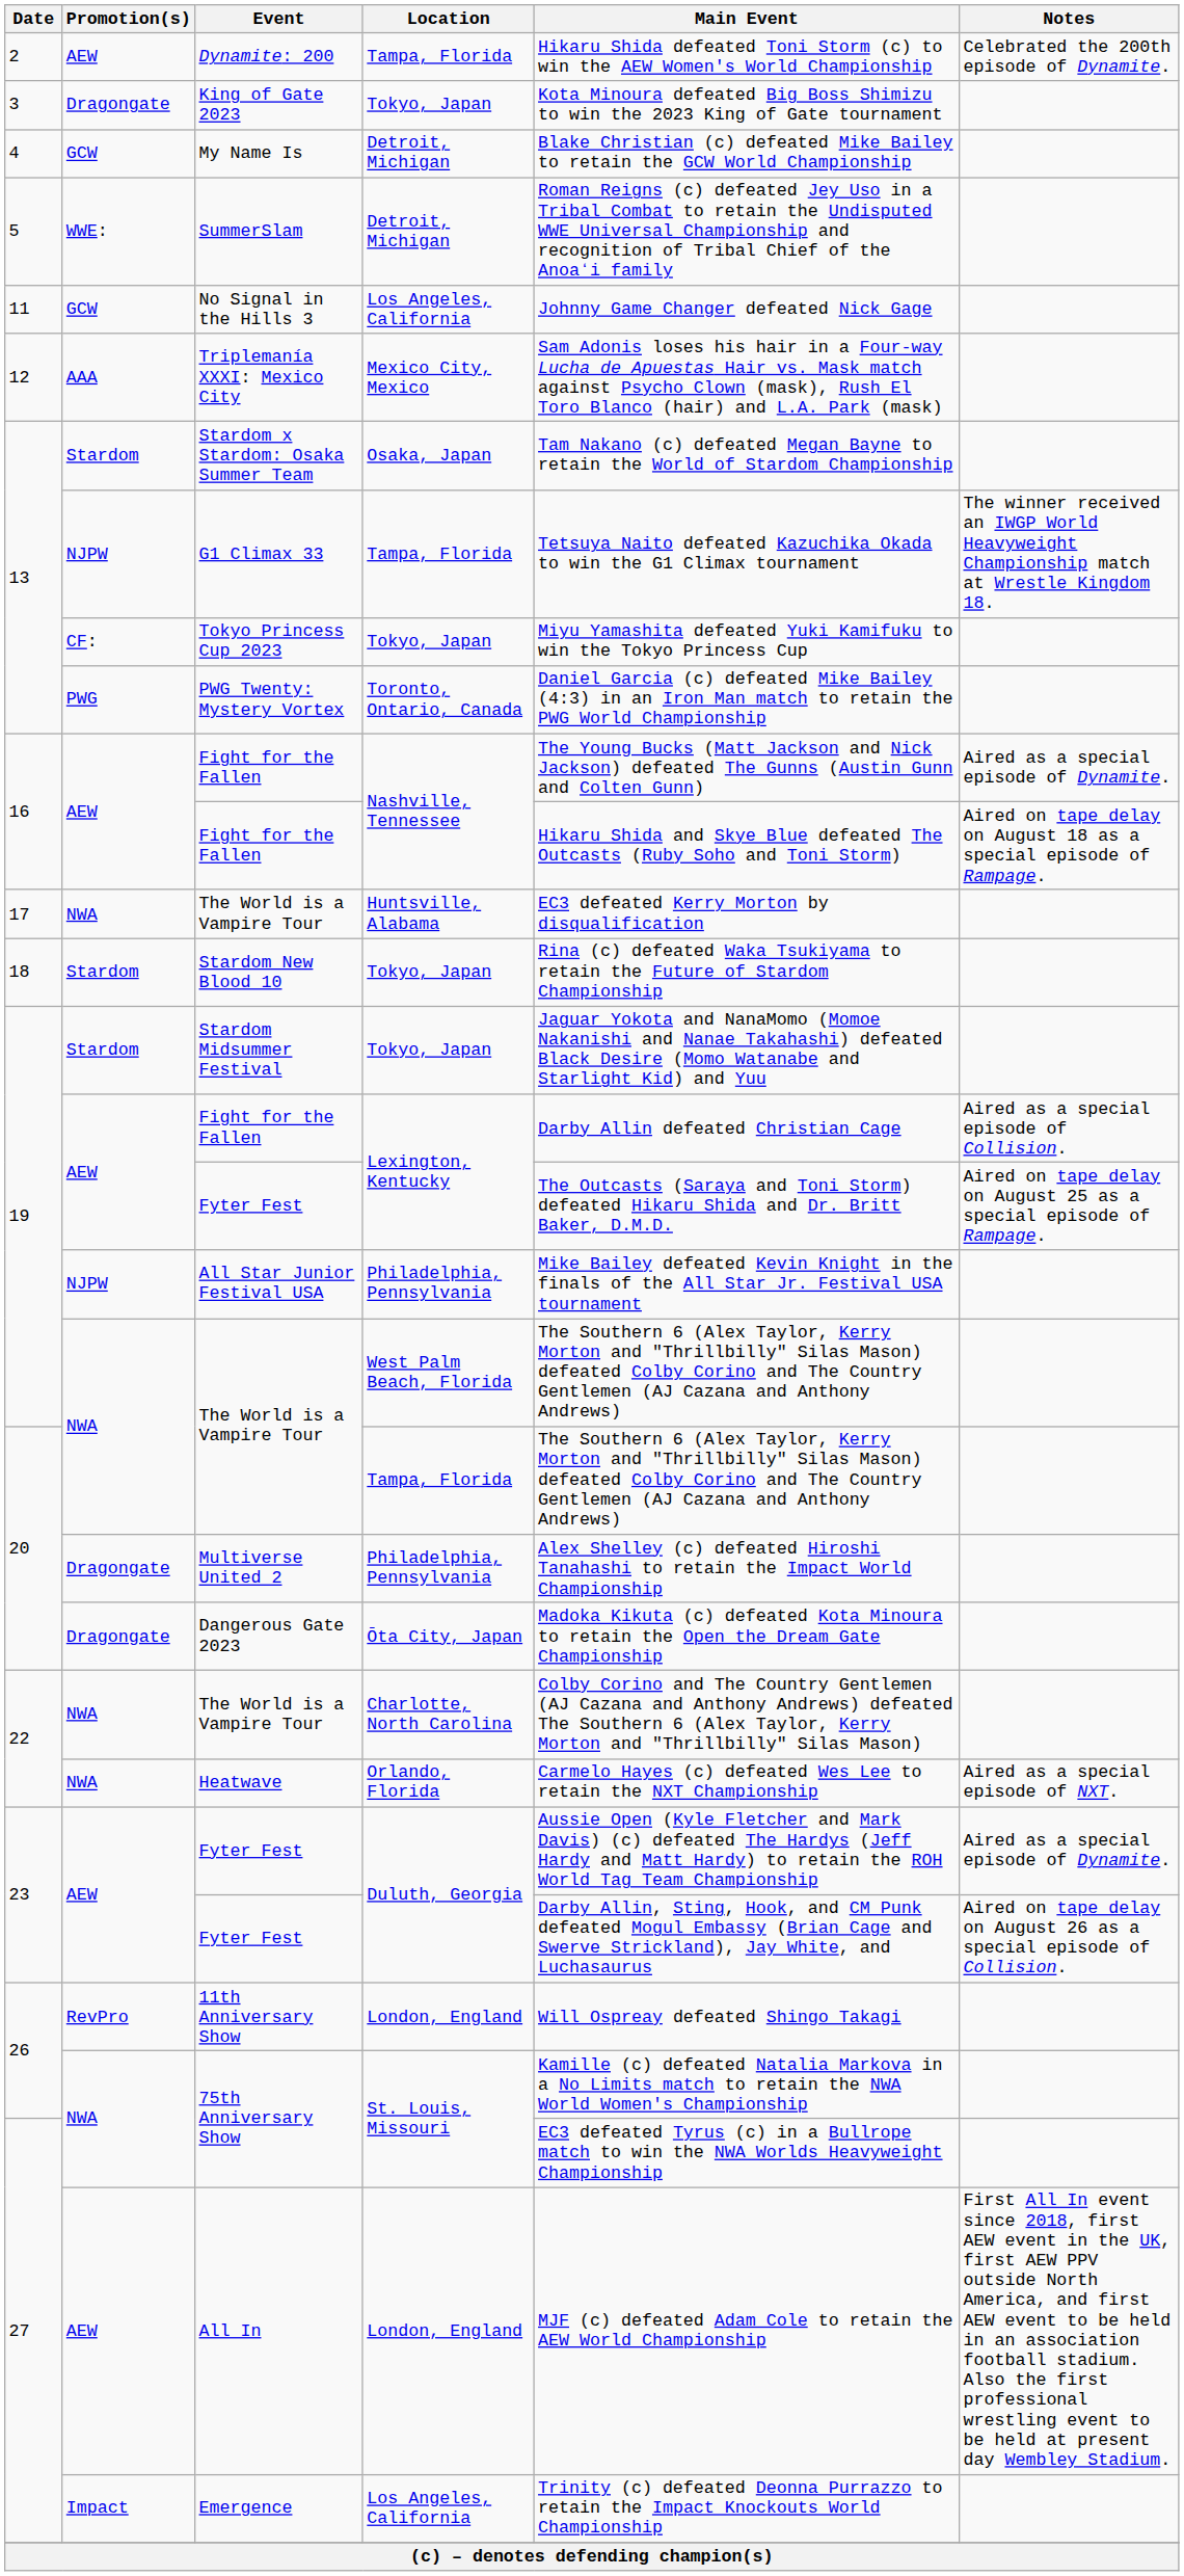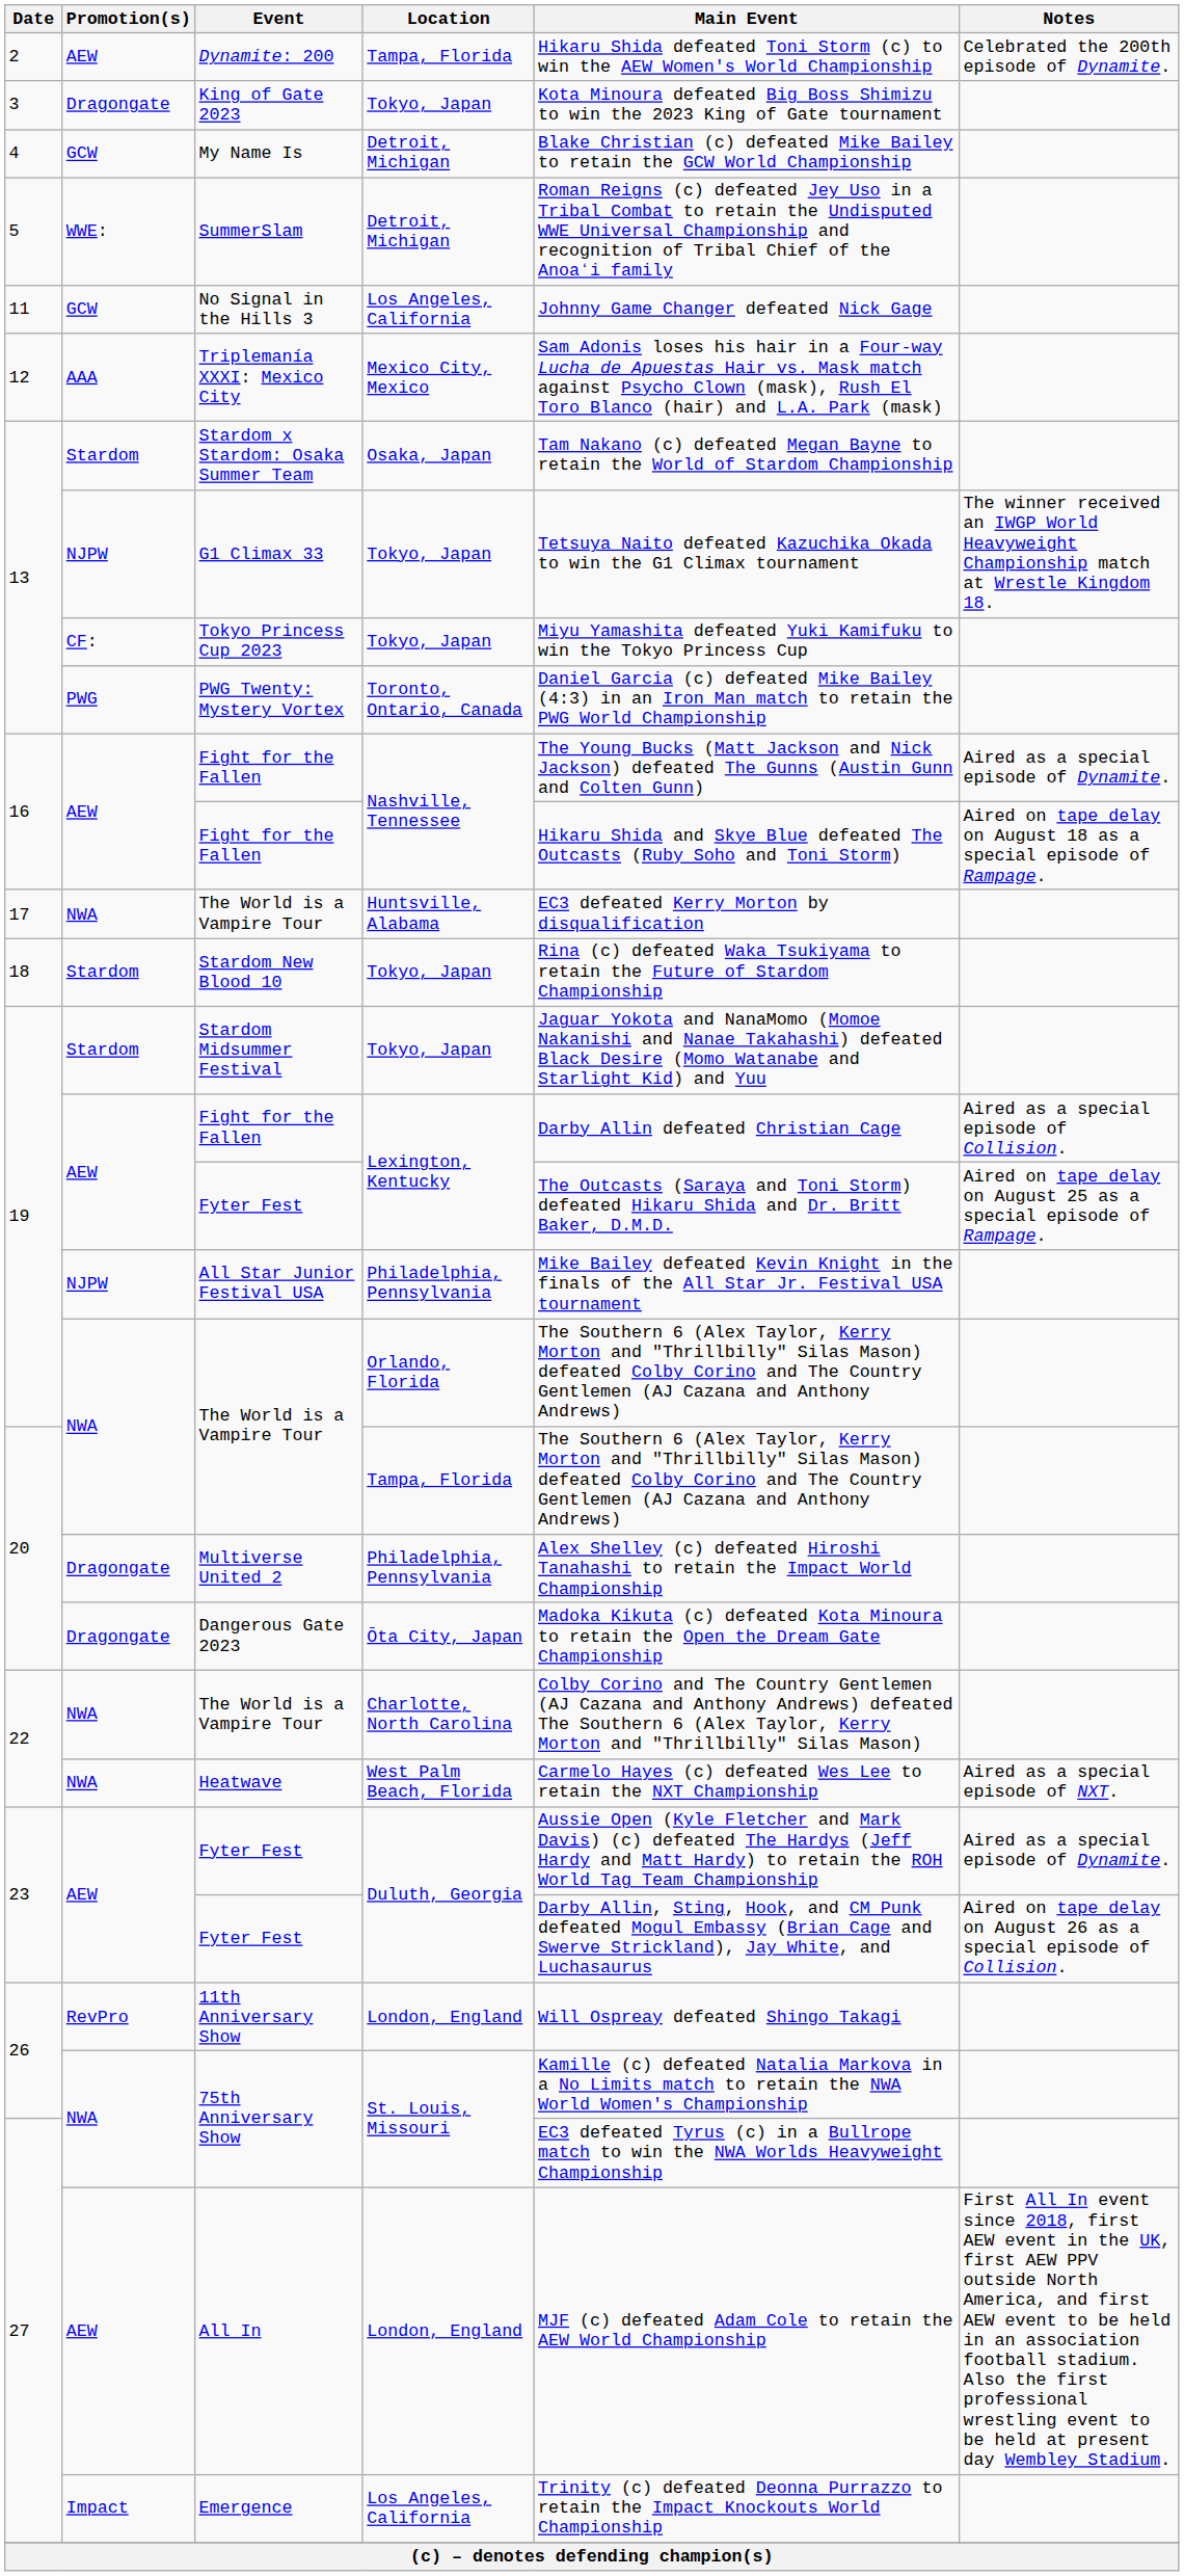G1 Climax 33 | Location: Tampa, Florida -> Tokyo, Japan
19 / The World is a Vampire Tour | Location: West Palm Beach, Florida -> Orlando, Florida
Heatwave | Location: Orlando, Florida -> West Palm Beach, Florida
